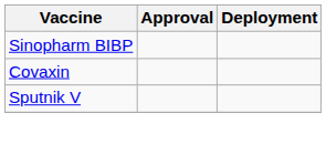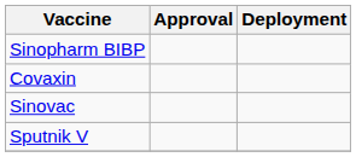+ row: Sinovac
